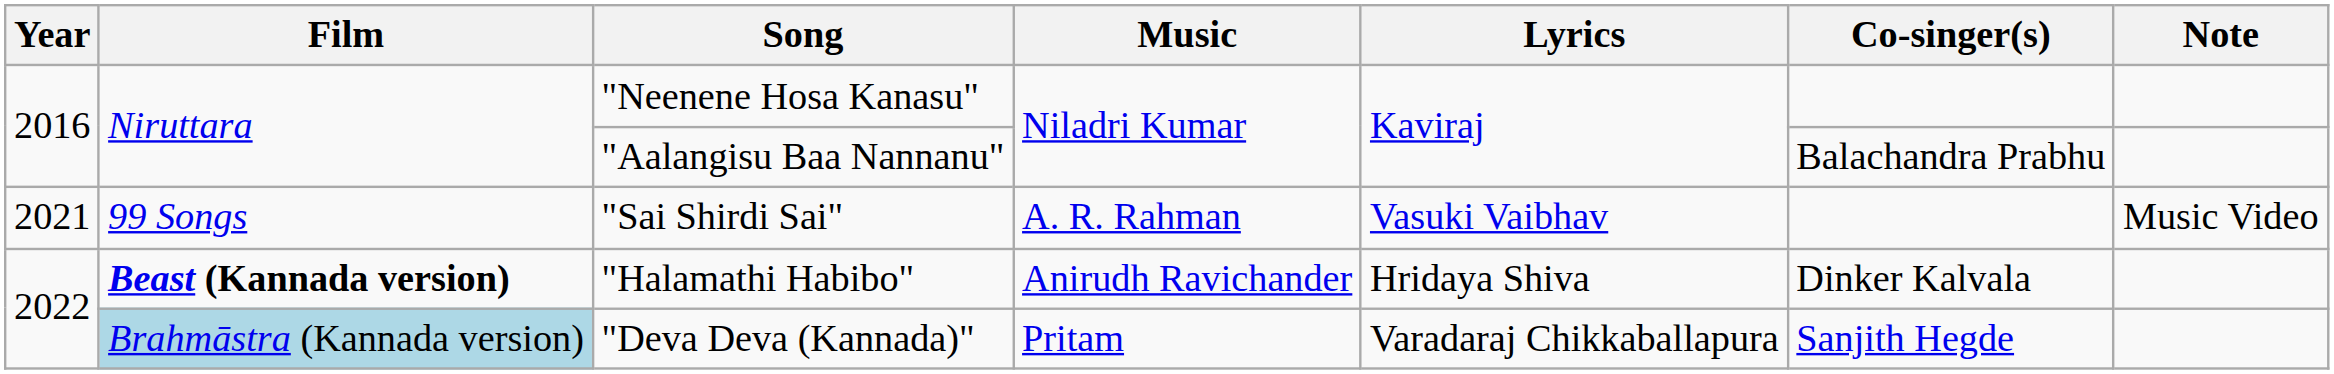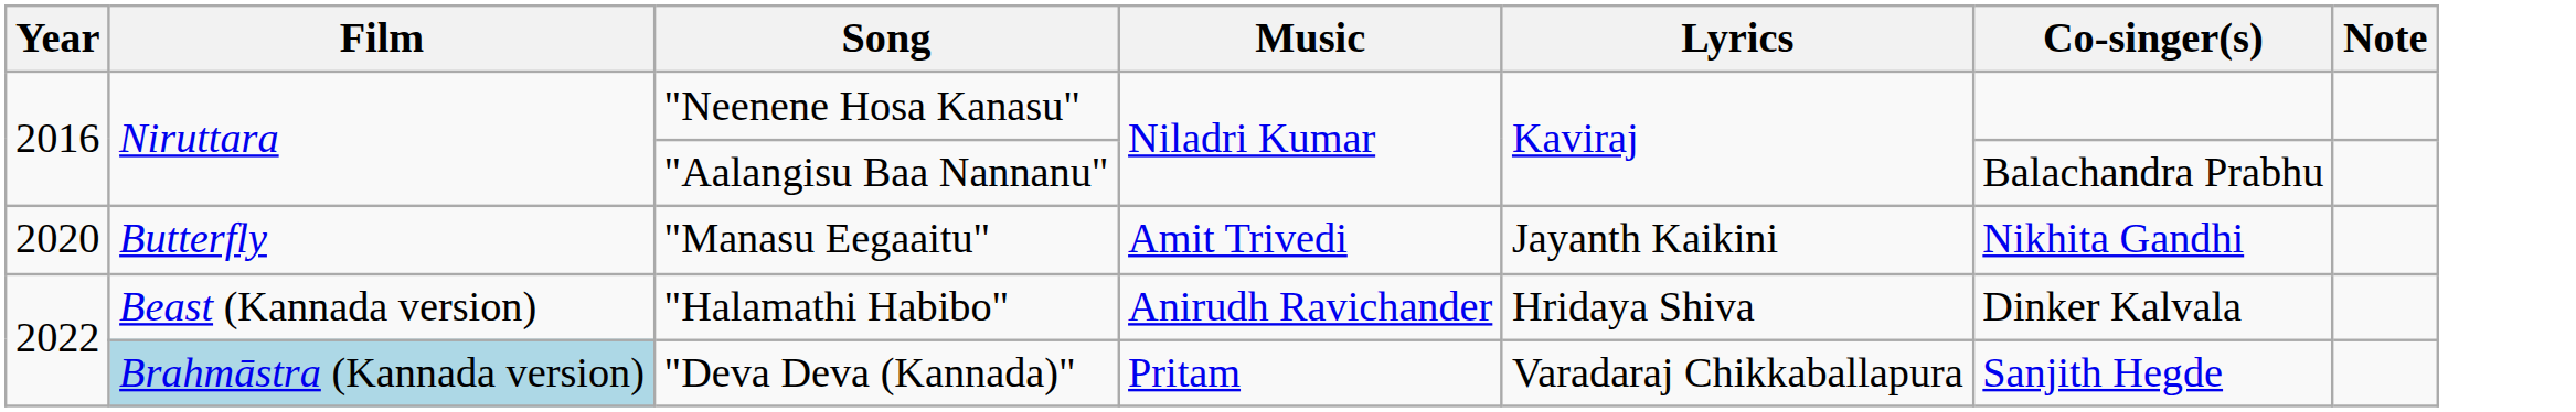+ row: 2020 | Butterfly | "Manasu Eegaaitu" | Amit Trivedi | Jayanth Kaikini | Nikhita Gandhi
- row: 2021 | 99 Songs | "Sai Shirdi Sai" | A. R. Rahman | Vasuki Vaibhav | Music Video
"Halamathi Habibo" | Film: bold -> normal
